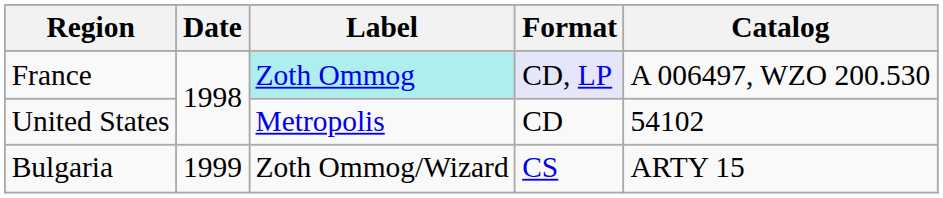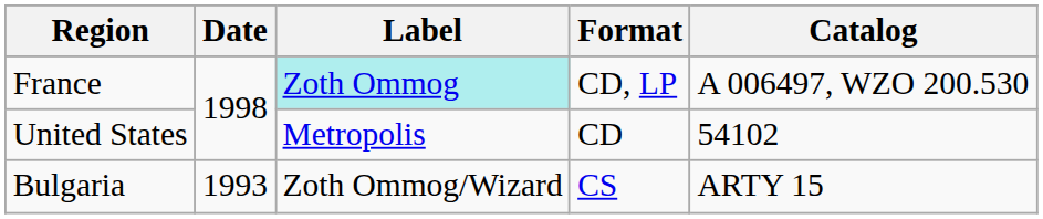France | Format: lavender background -> no background
Bulgaria | Date: 1999 -> 1993
